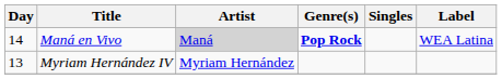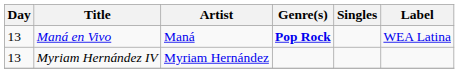Maná en Vivo | Day: 14 -> 13
Maná en Vivo | Artist: lightgrey background -> no background
